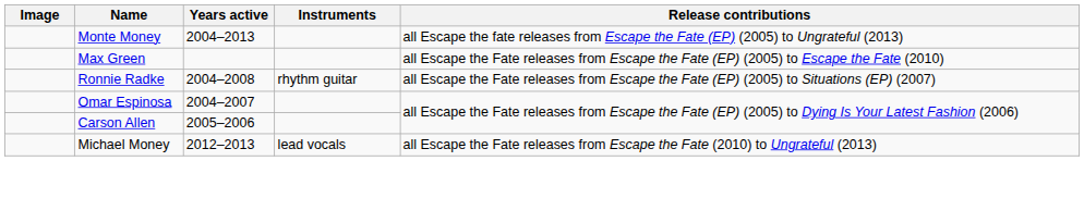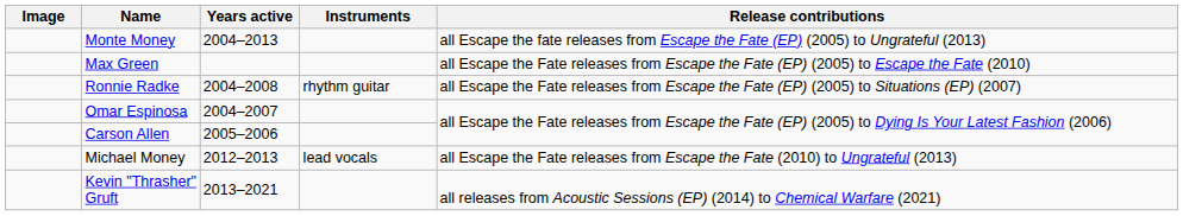+ row: Kevin "Thrasher" Gruft | 2013–2021 | all releases from Acoustic Sessions (EP) (2014) to Chemical Warfare (2021)
